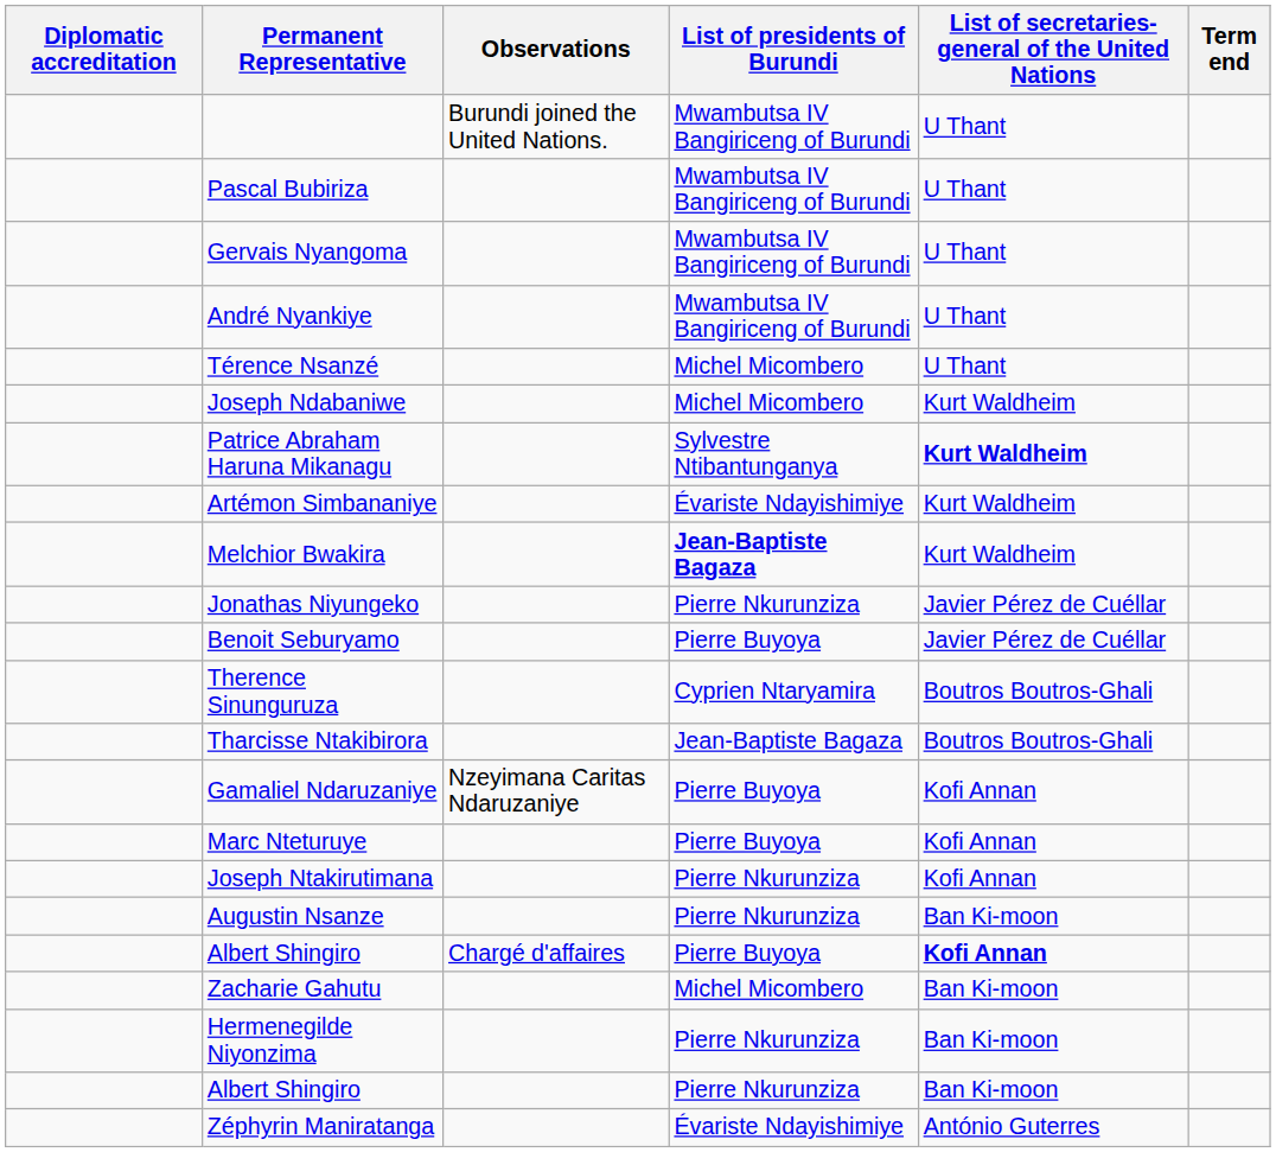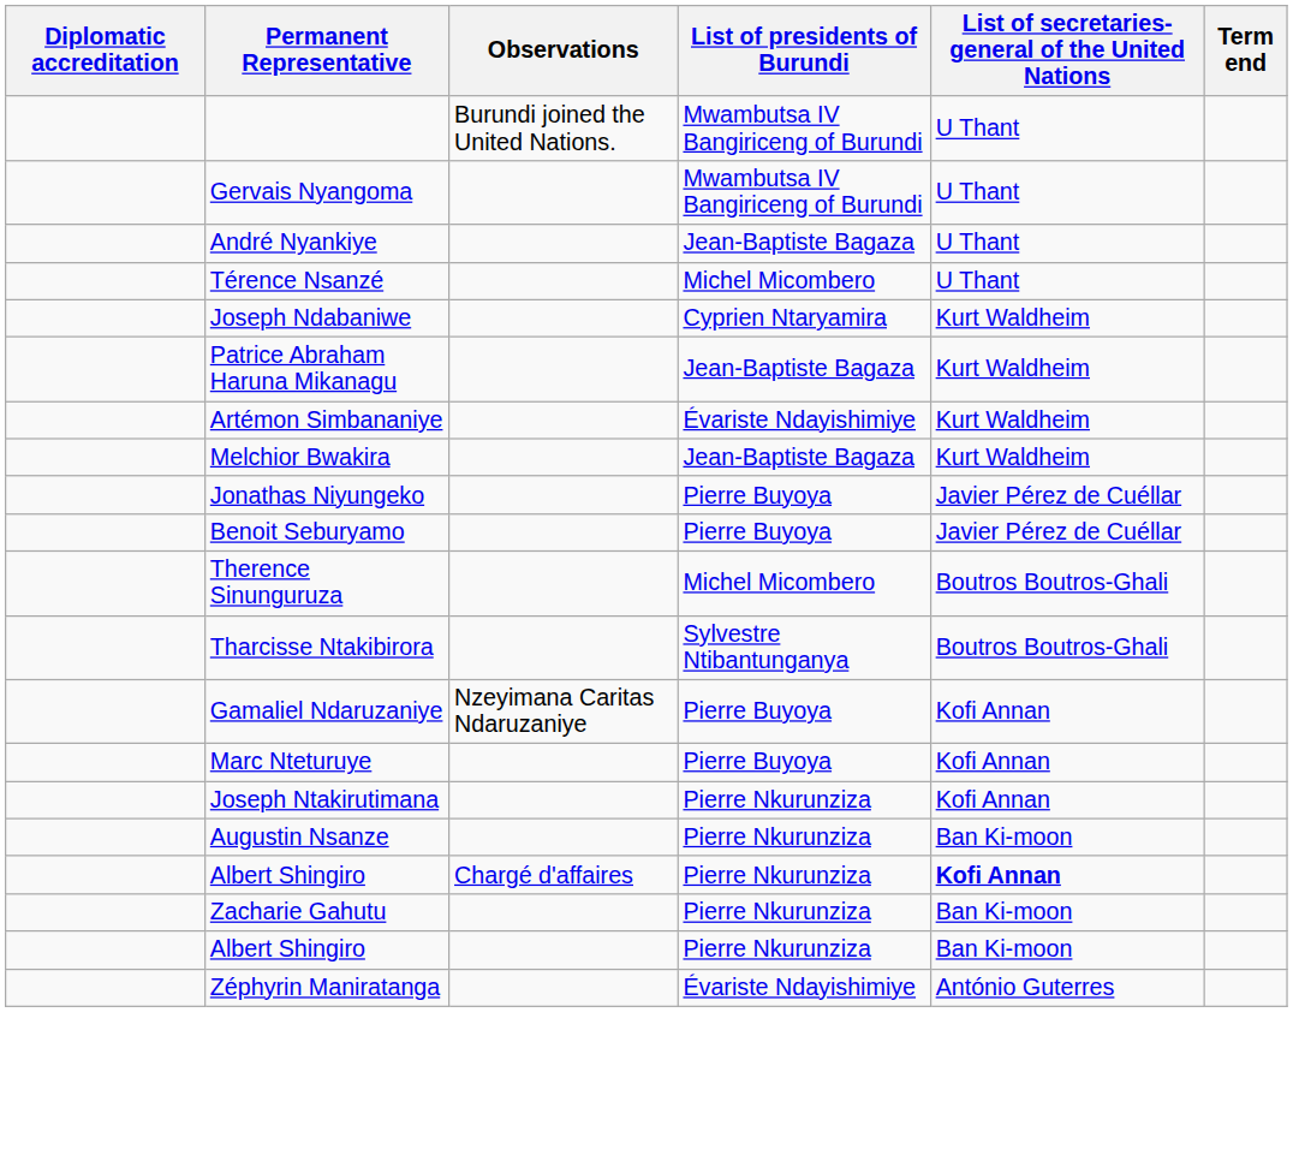- row: Pascal Bubiriza | Mwambutsa IV Bangiriceng of Burundi | U Thant
André Nyankiye | List of presidents of Burundi: Mwambutsa IV Bangiriceng of Burundi -> Jean-Baptiste Bagaza
Joseph Ndabaniwe | List of presidents of Burundi: Michel Micombero -> Cyprien Ntaryamira
Patrice Abraham Haruna Mikanagu | List of presidents of Burundi: Sylvestre Ntibantunganya -> Jean-Baptiste Bagaza
Patrice Abraham Haruna Mikanagu | List of secretaries-general of the United Nations: bold -> normal
Melchior Bwakira | List of presidents of Burundi: bold -> normal
Jonathas Niyungeko | List of presidents of Burundi: Pierre Nkurunziza -> Pierre Buyoya
Therence Sinunguruza | List of presidents of Burundi: Cyprien Ntaryamira -> Michel Micombero
Tharcisse Ntakibirora | List of presidents of Burundi: Jean-Baptiste Bagaza -> Sylvestre Ntibantunganya
Albert Shingiro / Chargé d'affaires | List of presidents of Burundi: Pierre Buyoya -> Pierre Nkurunziza
Zacharie Gahutu | List of presidents of Burundi: Michel Micombero -> Pierre Nkurunziza
- row: Hermenegilde Niyonzima | Pierre Nkurunziza | Ban Ki-moon
